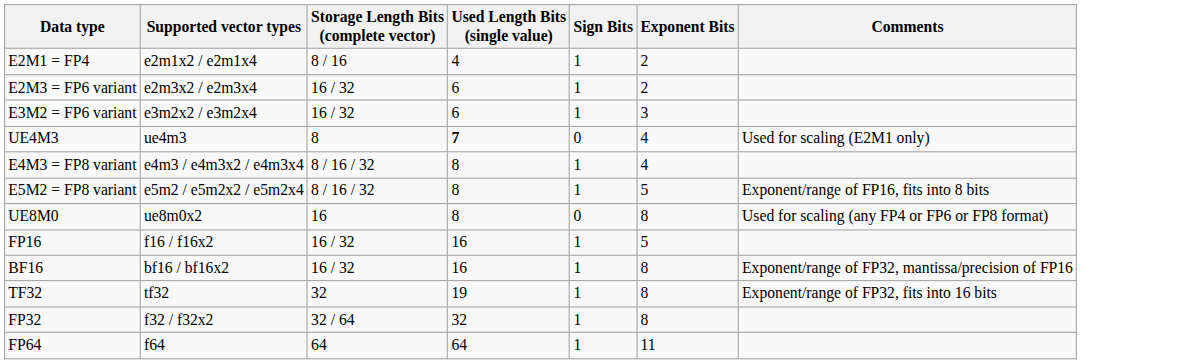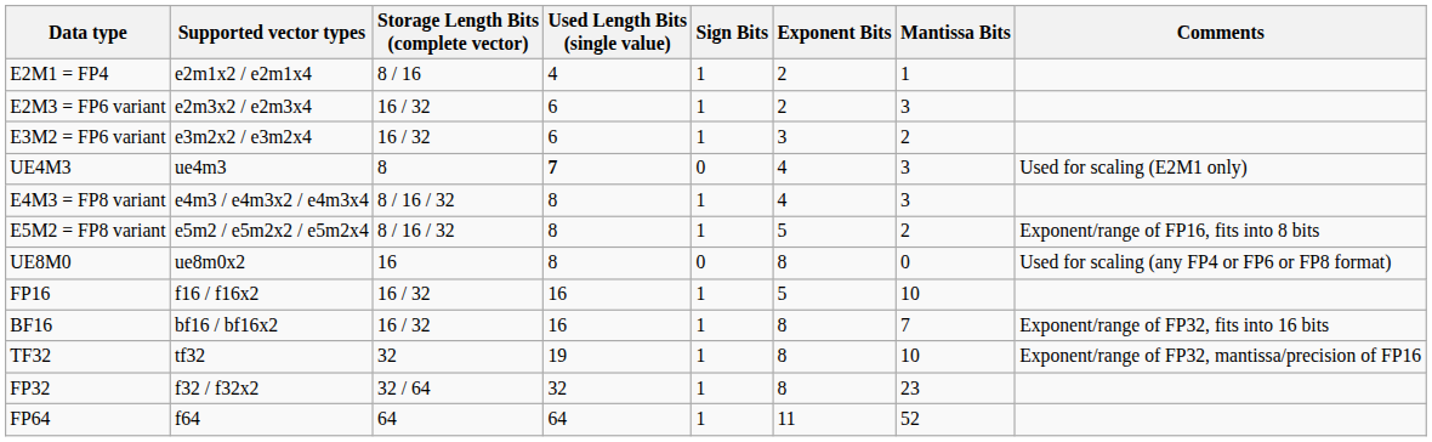+ column: Mantissa Bits | 1 | 3 | 2 | 3 | 3 | 2 | 0 | 10 | 7 | 10 | 23 | 52
BF16 | Comments: Exponent/range of FP32, mantissa/precision of FP16 -> Exponent/range of FP32, fits into 16 bits
TF32 | Comments: Exponent/range of FP32, fits into 16 bits -> Exponent/range of FP32, mantissa/precision of FP16
